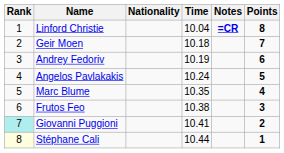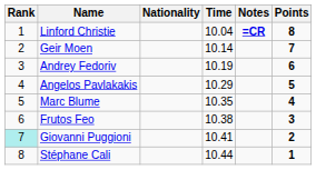Geir Moen | Time: 10.18 -> 10.14
Angelos Pavlakakis | Time: 10.24 -> 10.29
Stéphane Cali | Rank: lightyellow background -> no background
